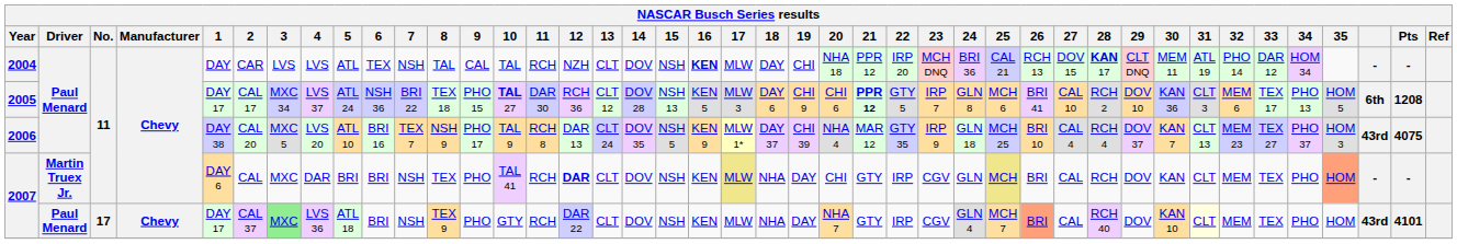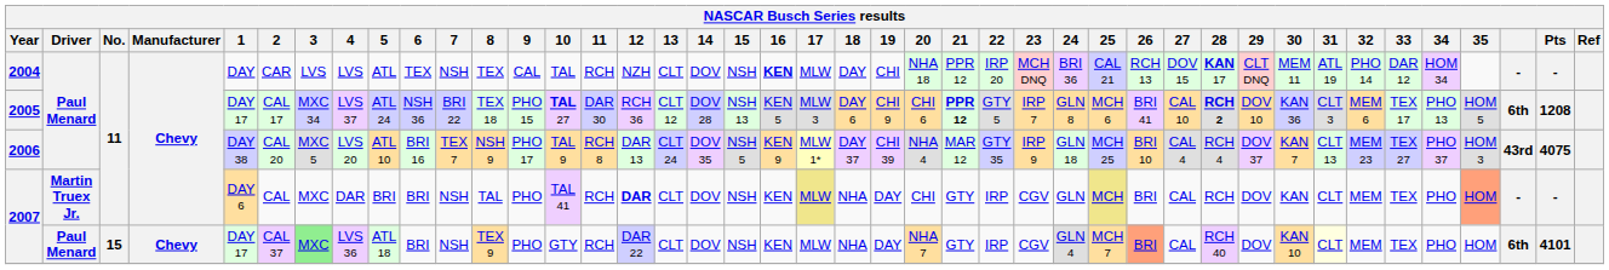2004 | 8: TAL -> TEX
2005 | 28: normal -> bold
2007 / Martin Truex Jr. | 8: TEX -> TAL
2007 / Paul Menard | No.: 17 -> 15
2007 / Paul Menard | column 40: 43rd -> 6th
